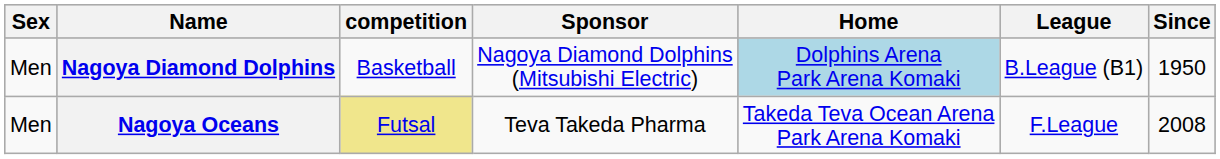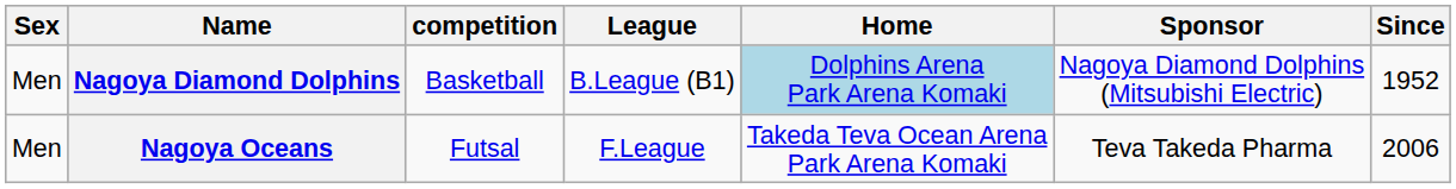columns swapped: League <-> Sponsor
Nagoya Diamond Dolphins | Since: 1950 -> 1952
Nagoya Oceans | competition: khaki background -> no background
Nagoya Oceans | Since: 2008 -> 2006
